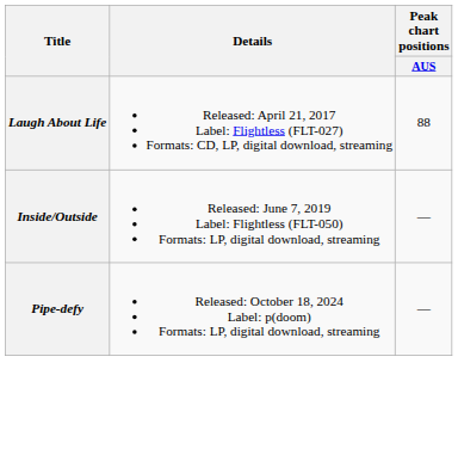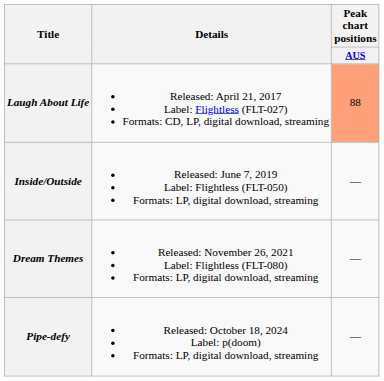Laugh About Life | Peak chart positions / AUS: no background -> lightsalmon background
+ row: Dream Themes | Released: November 26, 2021 Label: Flightless (FLT-080) Formats: LP, digital download, streaming | —
